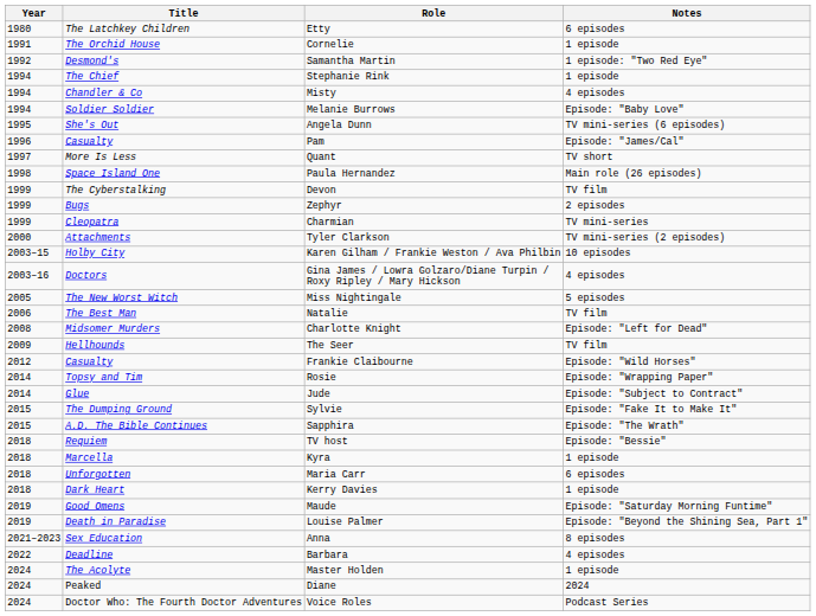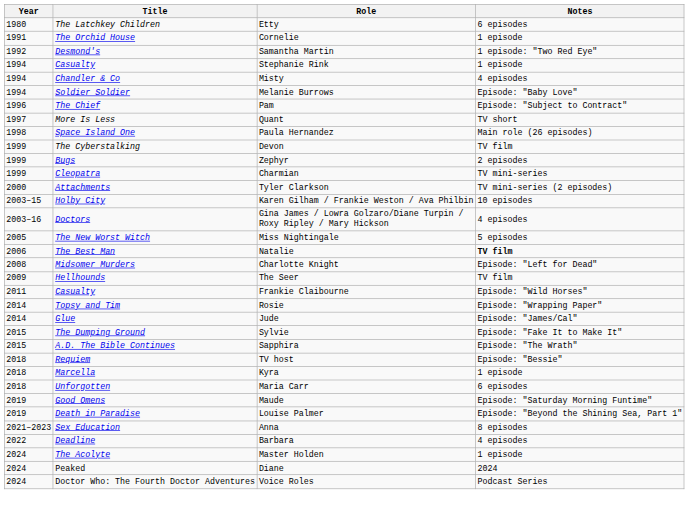Stephanie Rink | Title: The Chief -> Casualty
- row: 1995 | She's Out | Angela Dunn | TV mini-series (6 episodes)
Pam | Title: Casualty -> The Chief
Pam | Notes: Episode: "James/Cal" -> Episode: "Subject to Contract"
Natalie | Notes: normal -> bold
Frankie Claibourne | Year: 2012 -> 2011
Jude | Notes: Episode: "Subject to Contract" -> Episode: "James/Cal"
- row: 2018 | Dark Heart | Kerry Davies | 1 episode
